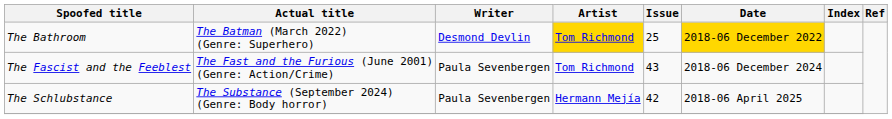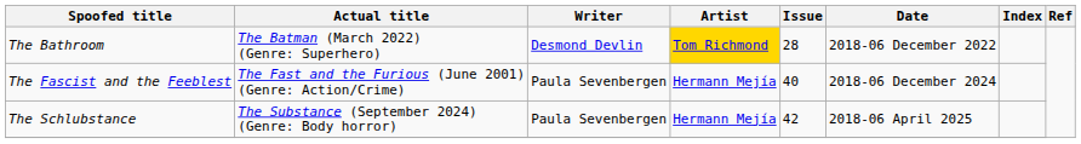The Bathroom | Issue: 25 -> 28
The Bathroom | Date: gold background -> no background
The Fascist and the Feeblest | Artist: Tom Richmond -> Hermann Mejía
The Fascist and the Feeblest | Issue: 43 -> 40
